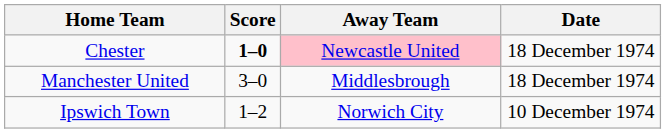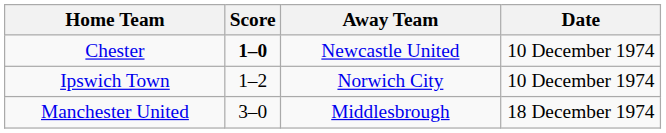Chester | Away Team: pink background -> no background
Chester | Date: 18 December 1974 -> 10 December 1974
rows swapped: Ipswich Town <-> Manchester United
